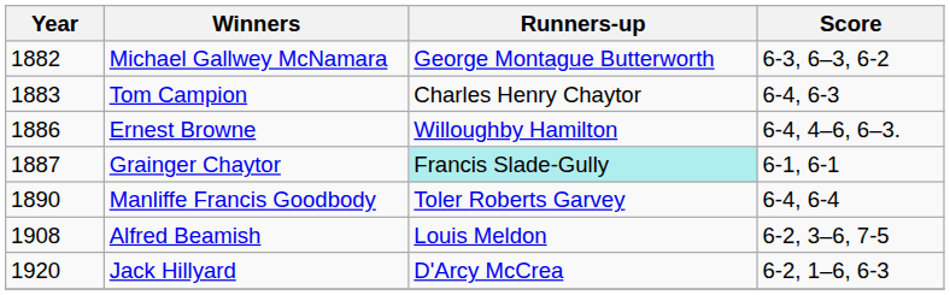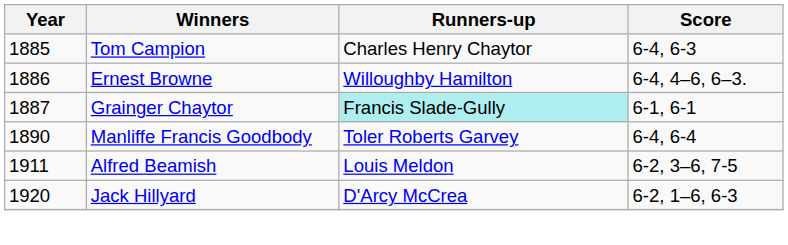- row: 1882 | Michael Gallwey McNamara | George Montague Butterworth | 6-3, 6–3, 6-2
Tom Campion | Year: 1883 -> 1885
Alfred Beamish | Year: 1908 -> 1911
